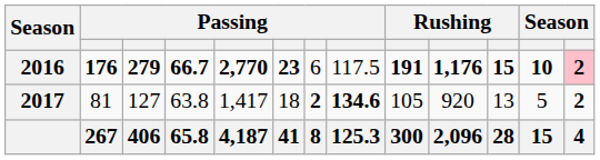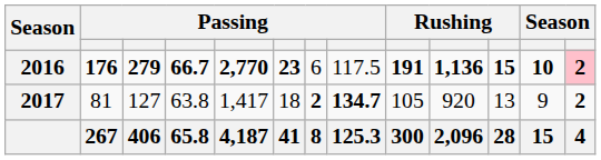2016 | column 10: 1,176 -> 1,136
2017 | column 8: 134.6 -> 134.7
2017 | column 12: 5 -> 9
